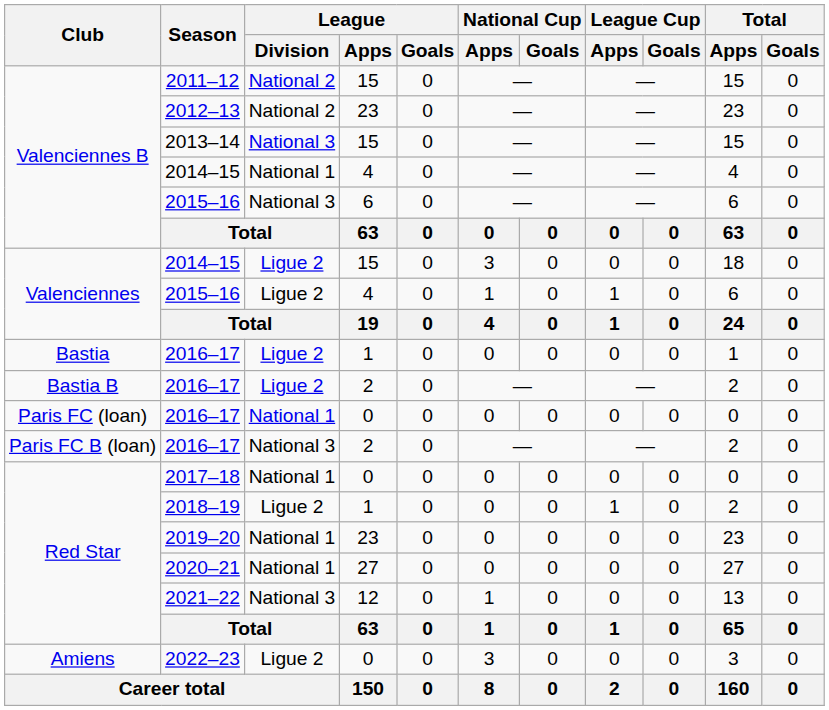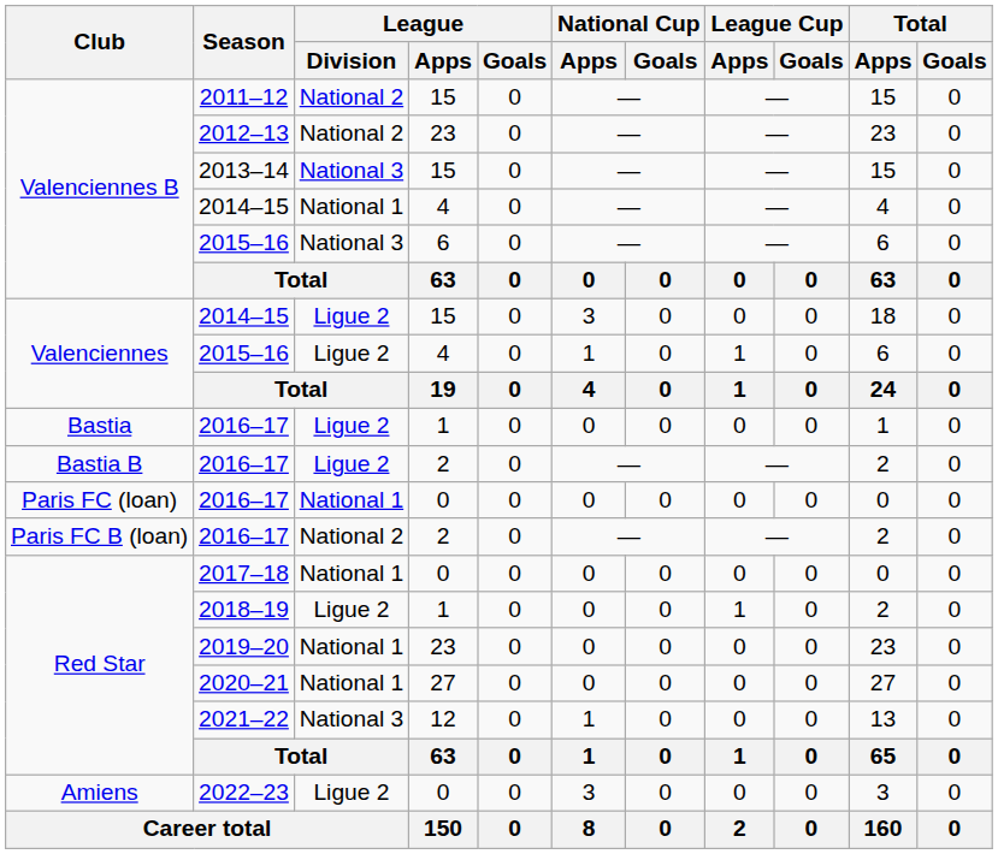Paris FC B (loan) / 2016–17 | League / Division: National 3 -> National 2
